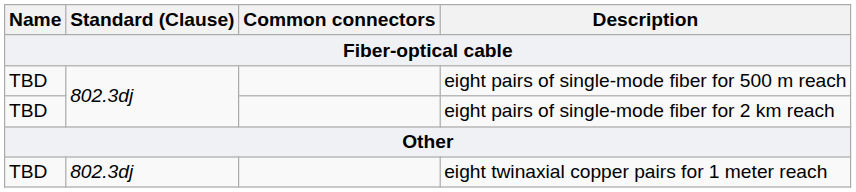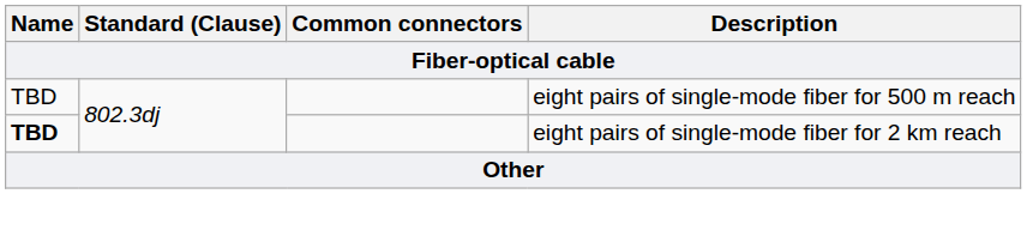eight pairs of single-mode fiber for 2 km reach | Name: normal -> bold
- row: TBD | 802.3dj | eight twinaxial copper pairs for 1 meter reach
